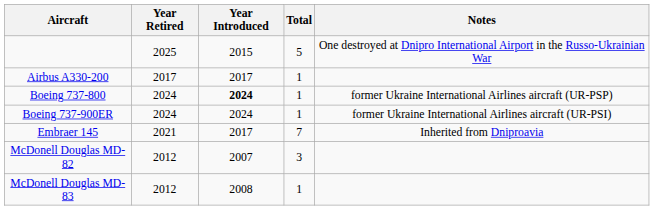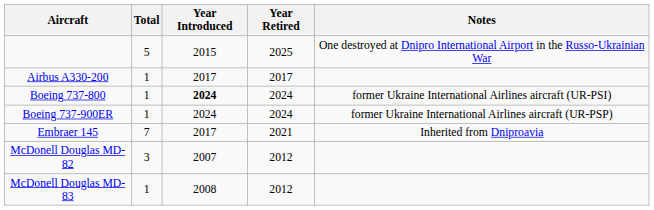columns swapped: Total <-> Year Retired
Boeing 737-800 | Notes: former Ukraine International Airlines aircraft (UR-PSP) -> former Ukraine International Airlines aircraft (UR-PSI)
Boeing 737-900ER | Notes: former Ukraine International Airlines aircraft (UR-PSI) -> former Ukraine International Airlines aircraft (UR-PSP)
